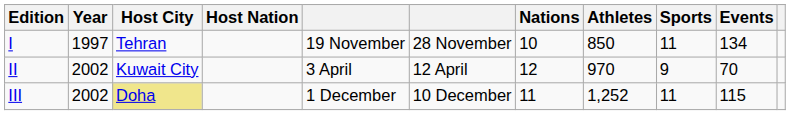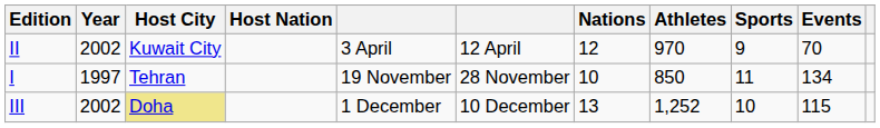rows swapped: I <-> II
III | Nations: 11 -> 13
III | Sports: 11 -> 10
